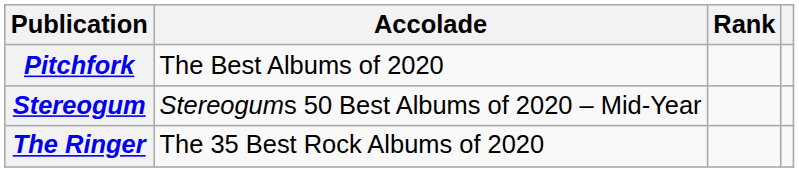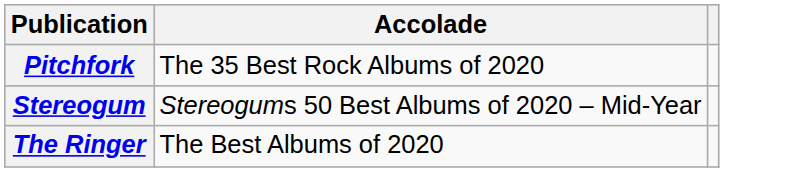- column: Rank
Pitchfork | Accolade: The Best Albums of 2020 -> The 35 Best Rock Albums of 2020
The Ringer | Accolade: The 35 Best Rock Albums of 2020 -> The Best Albums of 2020
